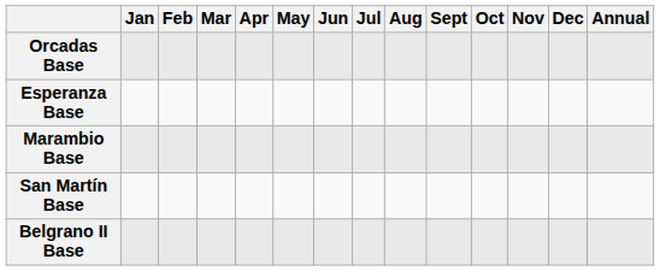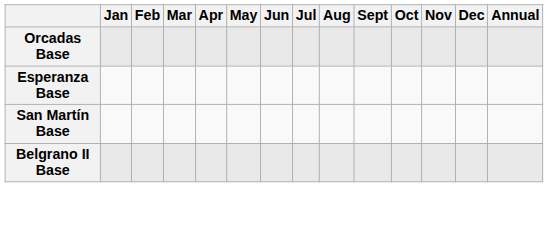- row: Marambio Base
